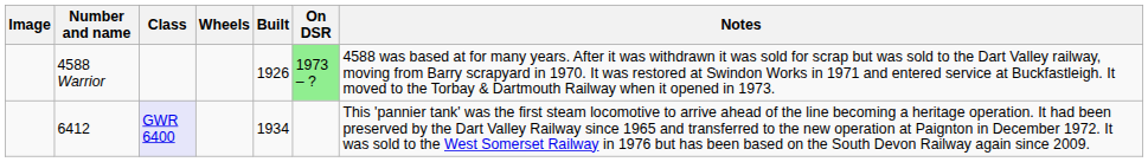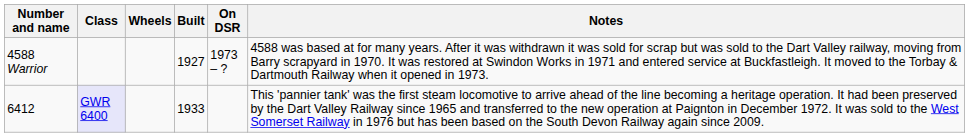- column: Image
4588 Warrior | Built: 1926 -> 1927
4588 Warrior | On DSR: lightgreen background -> no background
6412 | Built: 1934 -> 1933
